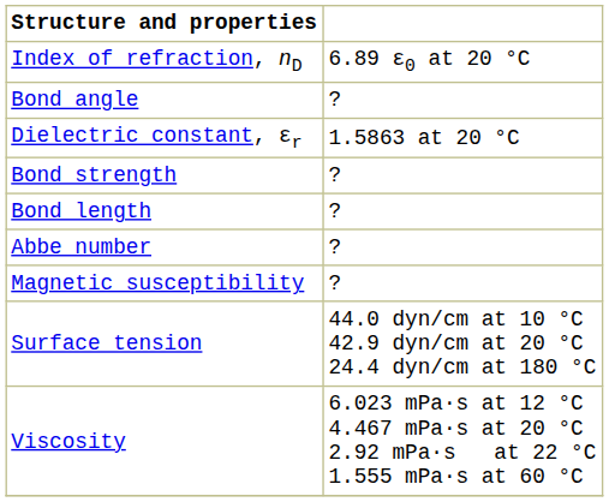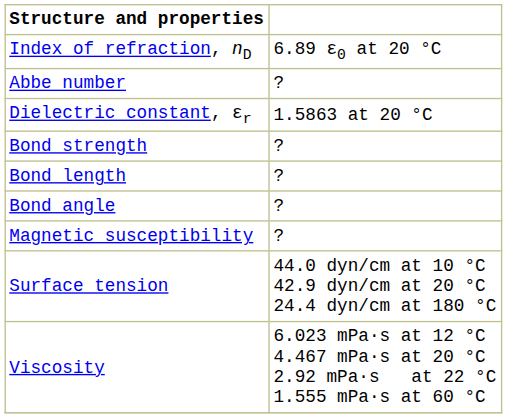rows swapped: Abbe number <-> Bond angle
